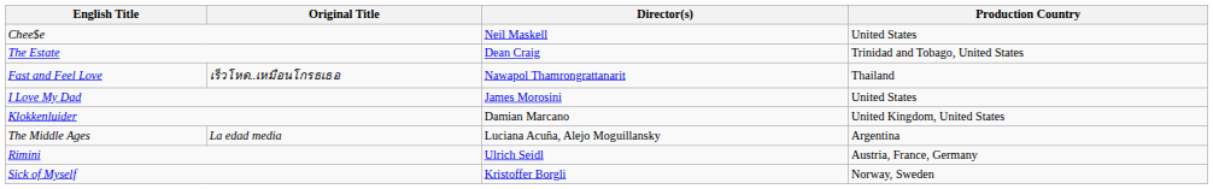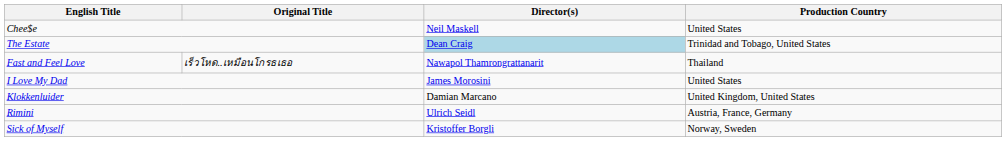The Estate | Director(s): no background -> lightblue background
- row: The Middle Ages | La edad media | Luciana Acuña, Alejo Moguillansky | Argentina
